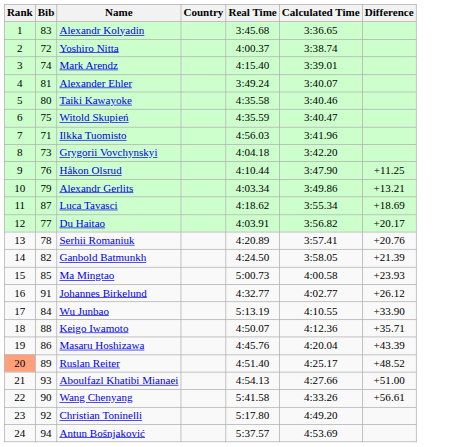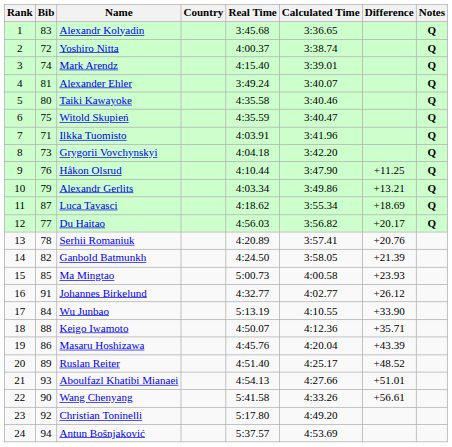+ column: Notes | Q | Q | Q | Q | Q | Q | Q | Q | Q | Q | Q | Q
Ilkka Tuomisto | Real Time: 4:56.03 -> 4:03.91
Du Haitao | Real Time: 4:03.91 -> 4:56.03
Ruslan Reiter | Rank: lightsalmon background -> no background
Aboulfazl Khatibi Mianaei | Difference: +51.00 -> +51.01
